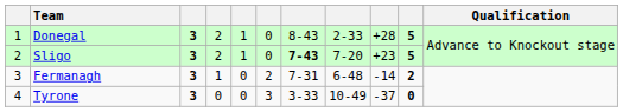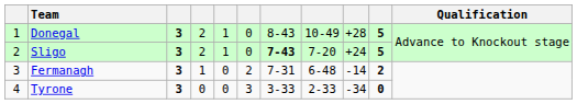Donegal | column 8: 2-33 -> 10-49
Sligo | column 9: +23 -> +24
Tyrone | column 8: 10-49 -> 2-33
Tyrone | column 9: -37 -> -34
